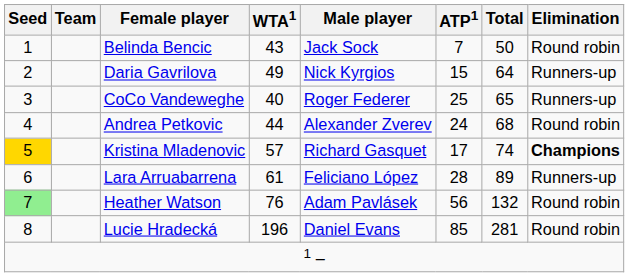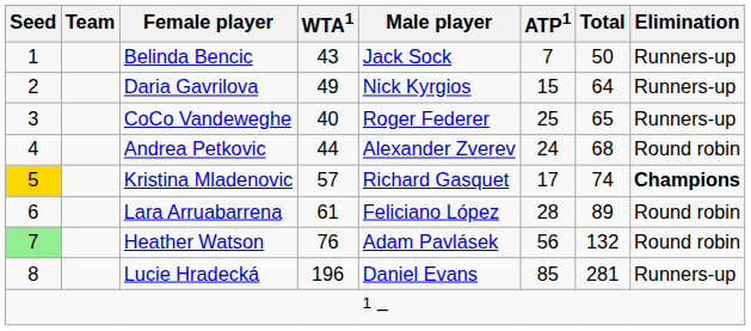Belinda Bencic | Elimination: Round robin -> Runners-up
Lara Arruabarrena | Elimination: Runners-up -> Round robin
Lucie Hradecká | Elimination: Round robin -> Runners-up
